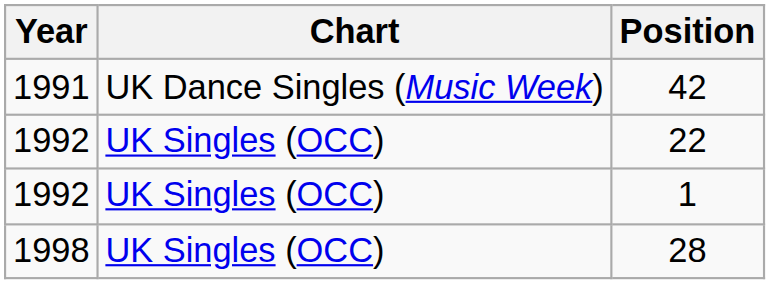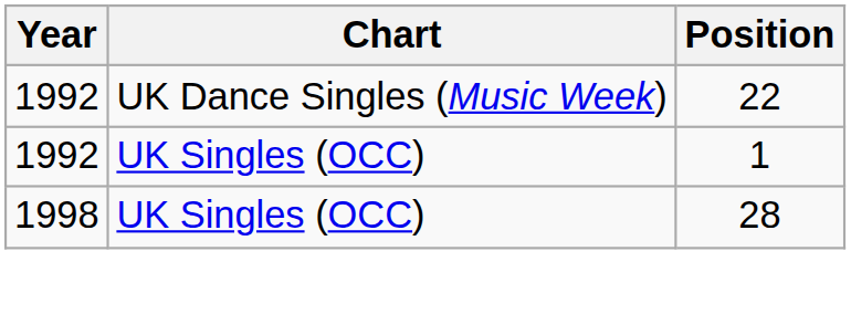- row: 1991 | UK Dance Singles (Music Week) | 42
22 | Chart: UK Singles (OCC) -> UK Dance Singles (Music Week)
